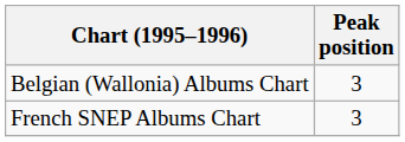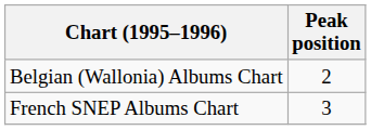Belgian (Wallonia) Albums Chart | Peak position: 3 -> 2
